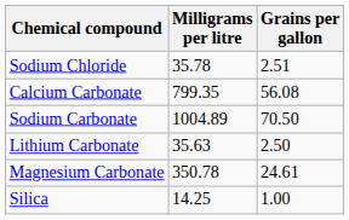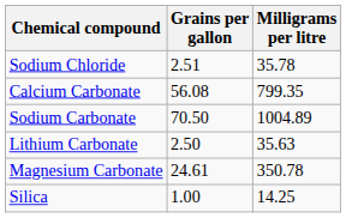columns swapped: Grains per gallon <-> Milligrams per litre
